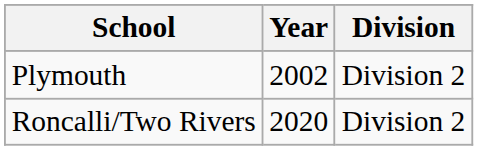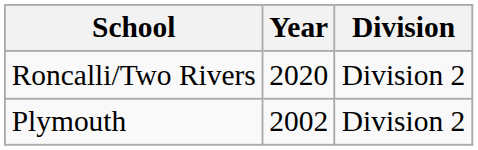rows swapped: Plymouth <-> Roncalli/Two Rivers
